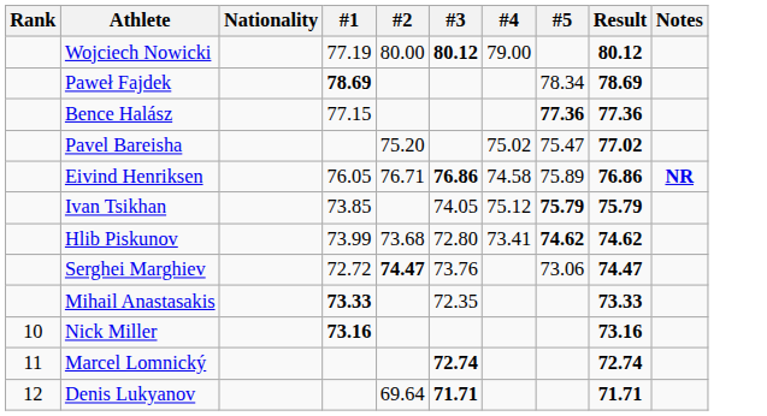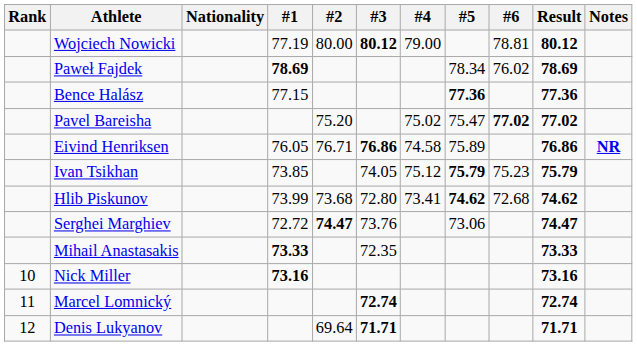+ column: #6 | 78.81 | 76.02 | 77.02 | 75.23 | 72.68
